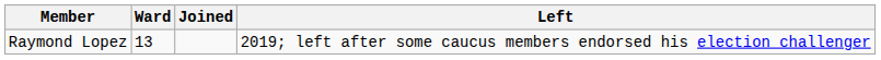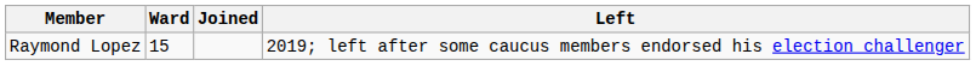Raymond Lopez | Ward: 13 -> 15
